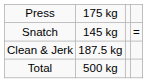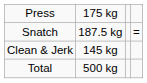Snatch | column 2: 145 kg -> 187.5 kg
Clean & Jerk | column 2: 187.5 kg -> 145 kg
